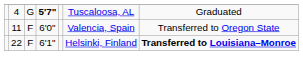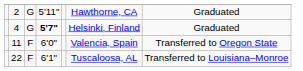+ row: 2 | G | 5'11" | Hawthorne, CA | Graduated
4 | column 6: Tuscaloosa, AL -> Helsinki, Finland
22 | column 6: Helsinki, Finland -> Tuscaloosa, AL
22 | column 7: bold -> normal
